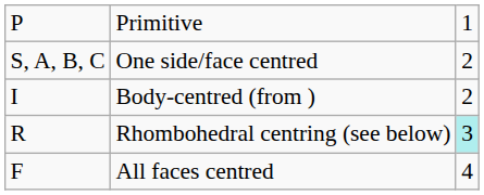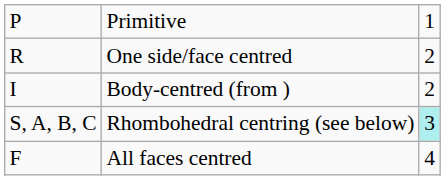One side/face centred | column 1: S, A, B, C -> R
Rhombohedral centring (see below) | column 1: R -> S, A, B, C
